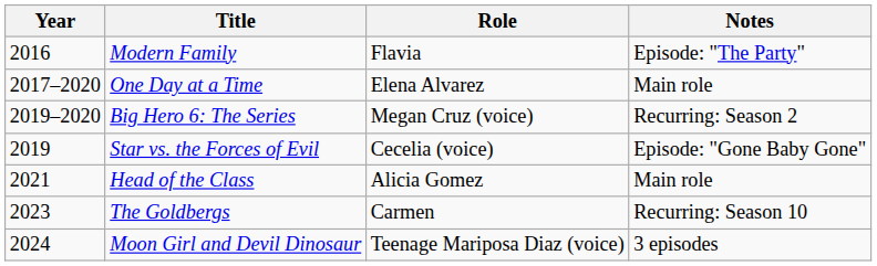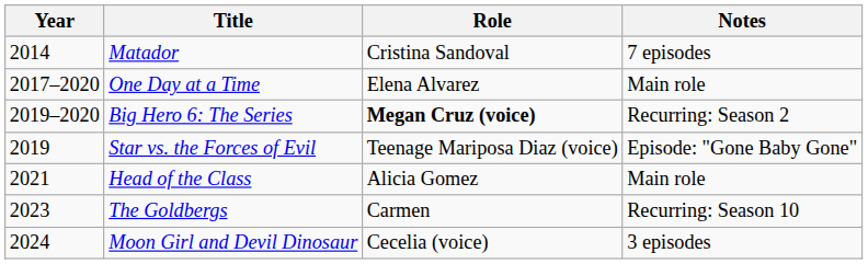+ row: 2014 | Matador | Cristina Sandoval | 7 episodes
- row: 2016 | Modern Family | Flavia | Episode: "The Party"
Big Hero 6: The Series | Role: normal -> bold
Star vs. the Forces of Evil | Role: Cecelia (voice) -> Teenage Mariposa Diaz (voice)
Moon Girl and Devil Dinosaur | Role: Teenage Mariposa Diaz (voice) -> Cecelia (voice)
